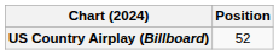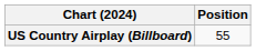US Country Airplay (Billboard) | Position: 52 -> 55
